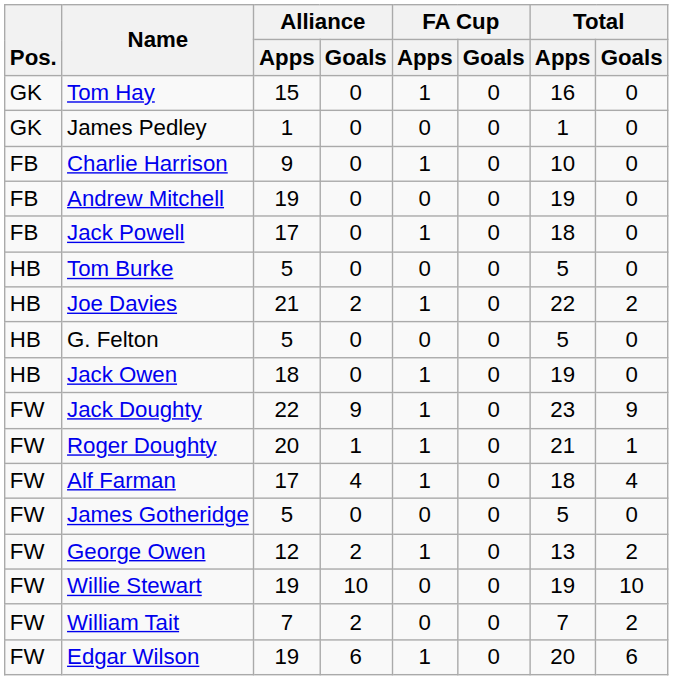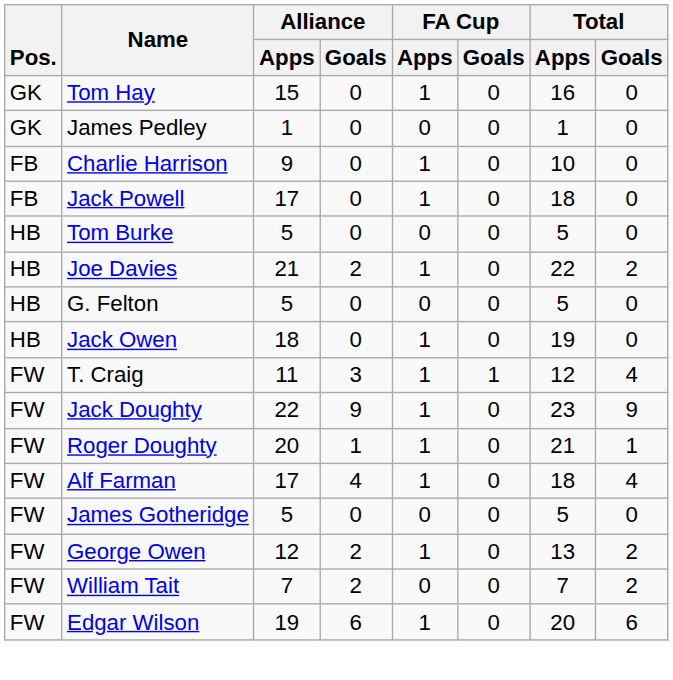- row: FB | Andrew Mitchell | 19 | 0 | 0 | 0 | 19 | 0
+ row: FW | T. Craig | 11 | 3 | 1 | 1 | 12 | 4
- row: FW | Willie Stewart | 19 | 10 | 0 | 0 | 19 | 10
